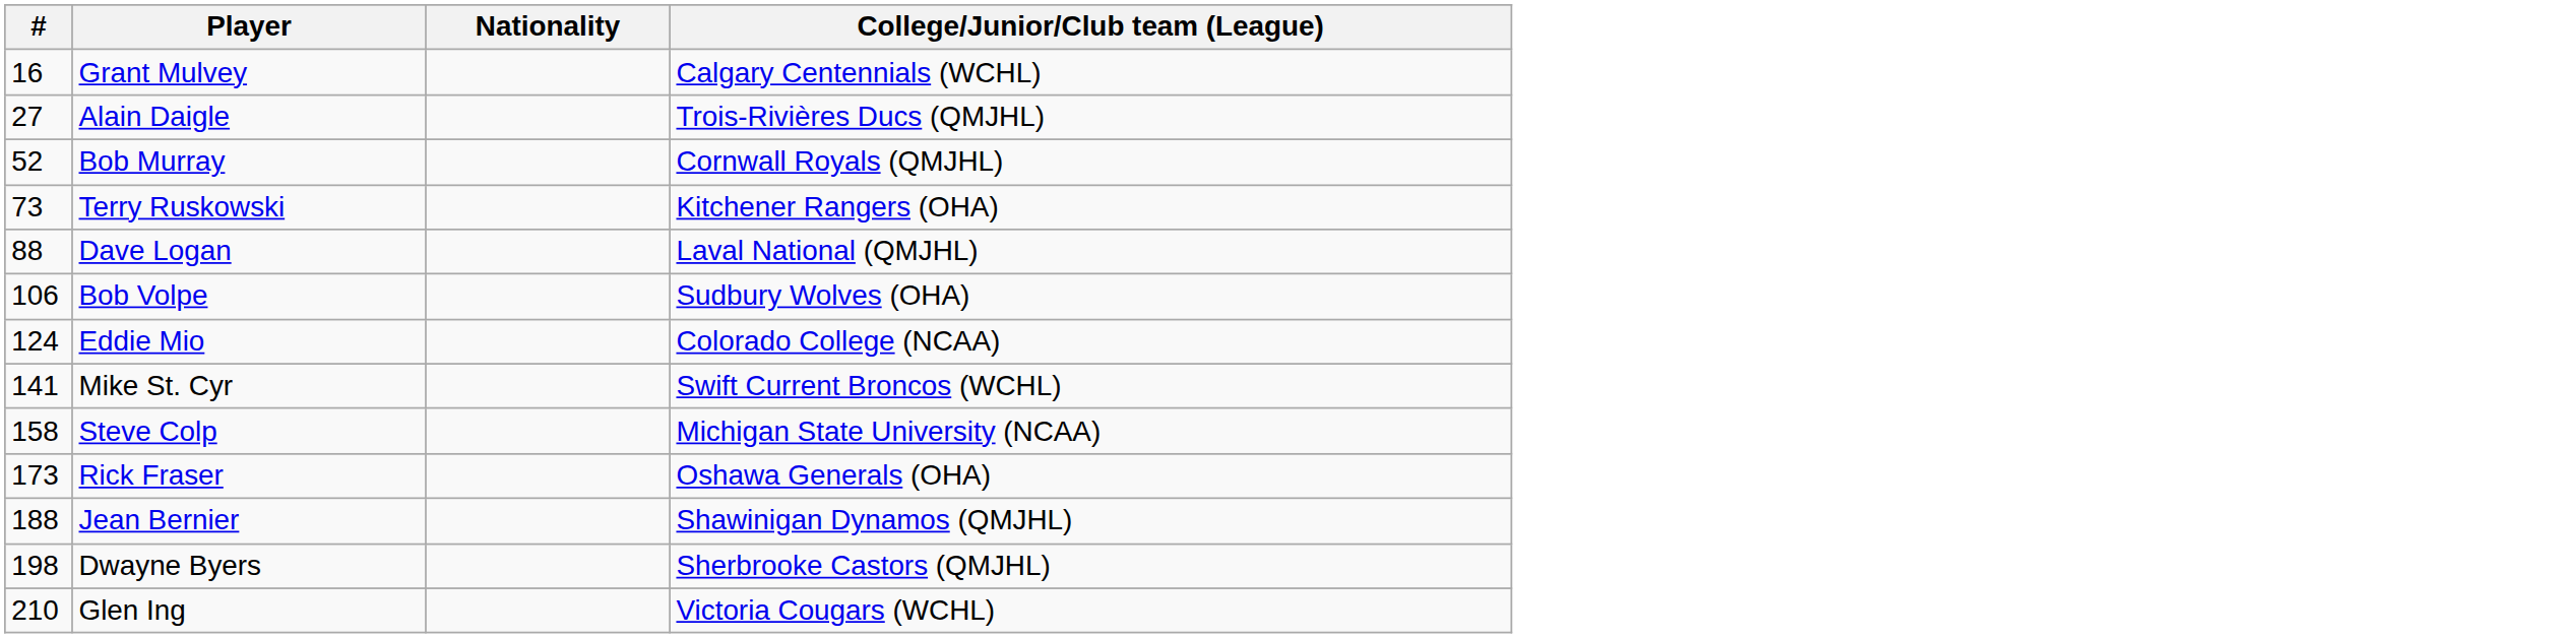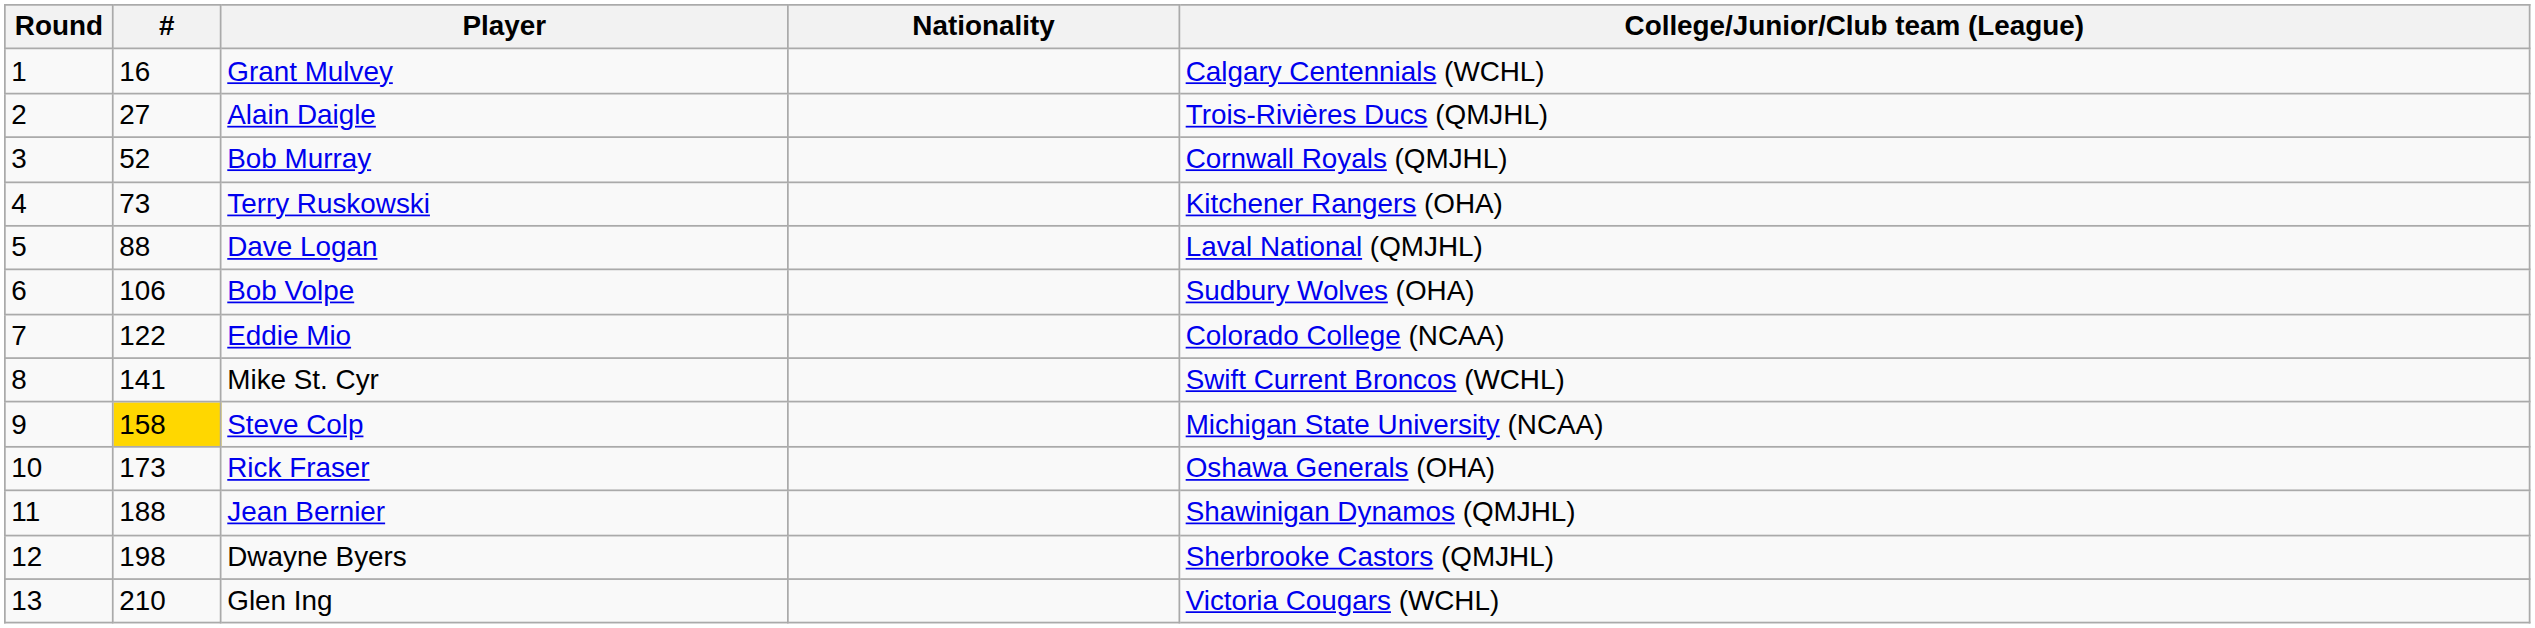+ column: Round | 1 | 2 | 3 | 4 | 5 | 6 | 7 | 8 | 9 | 10 | 11 | 12 | 13
Eddie Mio | #: 124 -> 122
Steve Colp | #: no background -> gold background
